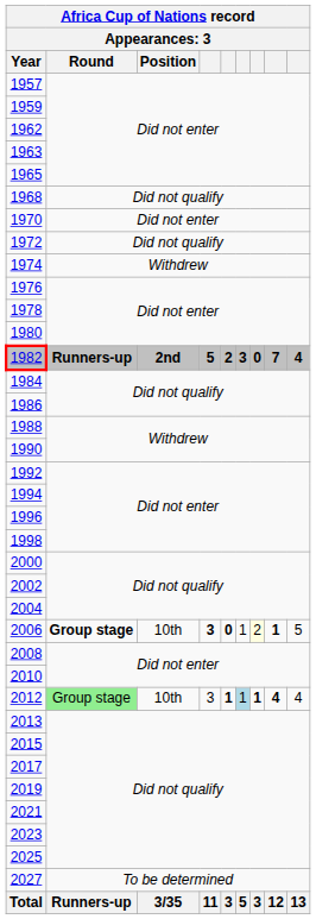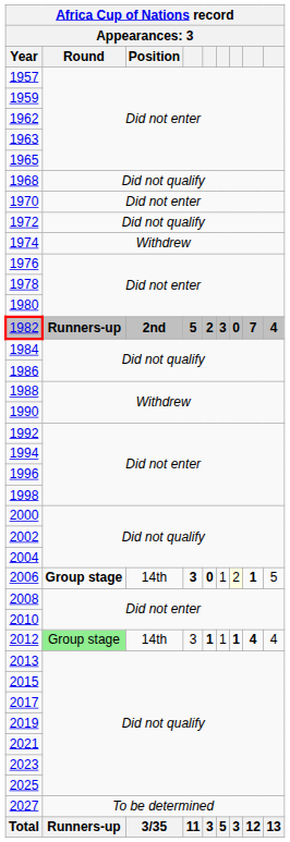2006 | Position: 10th -> 14th
2012 | Position: 10th -> 14th
2012 | column 6: lightblue background -> no background
